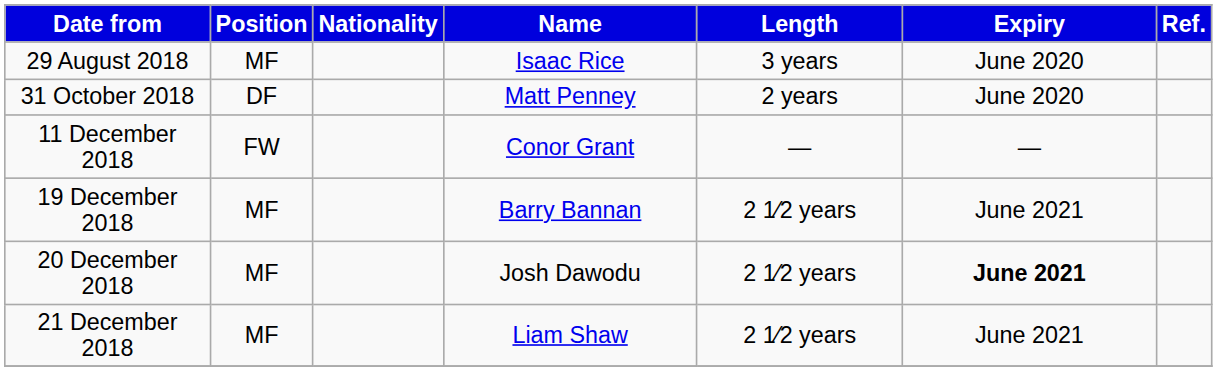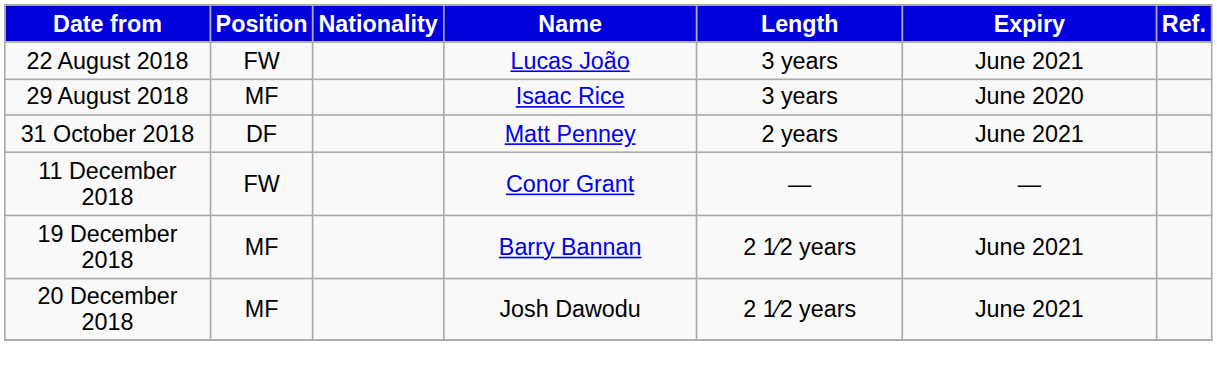+ row: 22 August 2018 | FW | Lucas João | 3 years | June 2021
31 October 2018 | Expiry: June 2020 -> June 2021
20 December 2018 | Expiry: bold -> normal
- row: 21 December 2018 | MF | Liam Shaw | 2 1⁄2 years | June 2021
